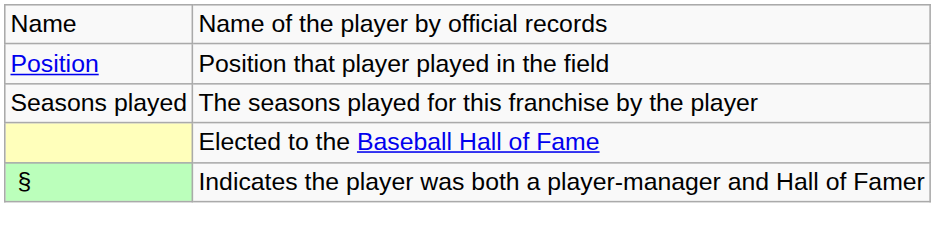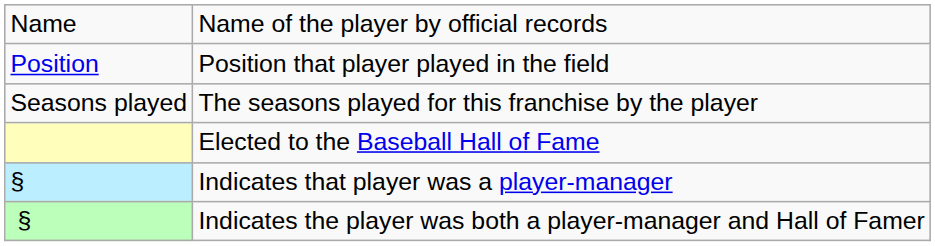+ row: § | Indicates that player was a player-manager
